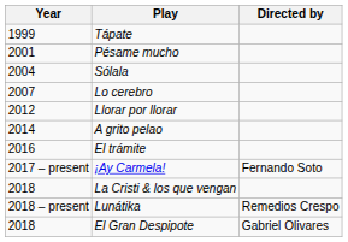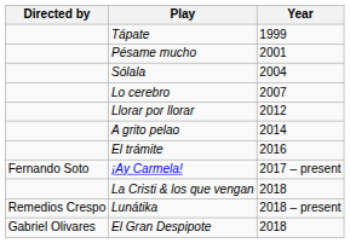columns swapped: Year <-> Directed by
